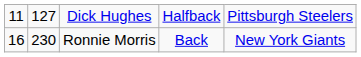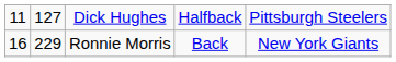Ronnie Morris | column 2: 230 -> 229
